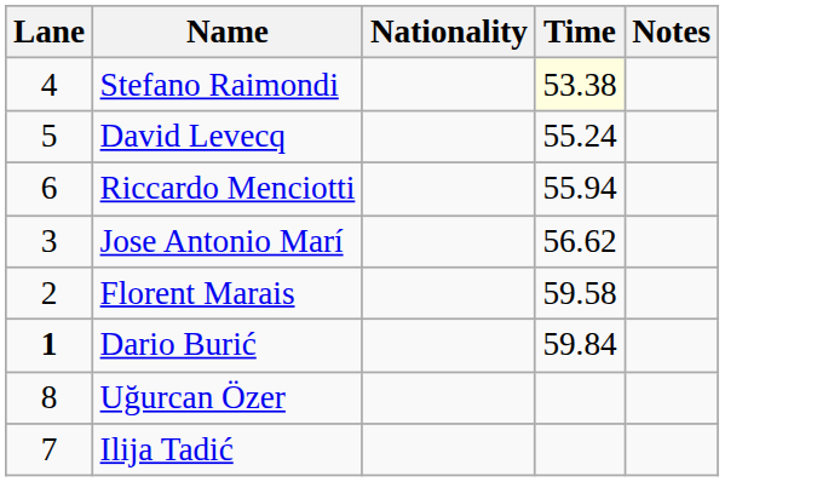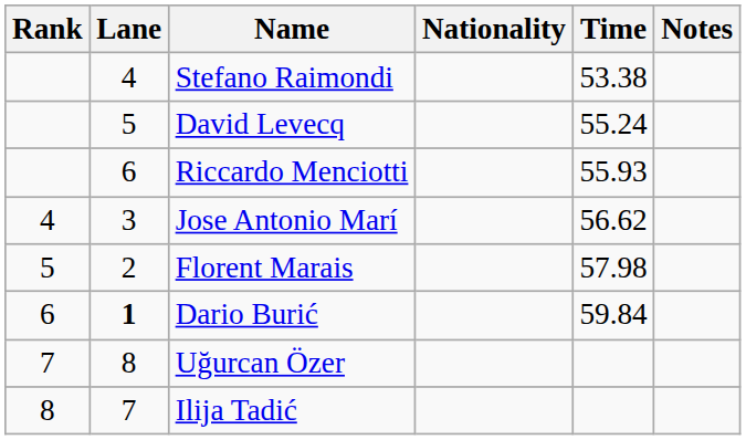+ column: Rank | 4 | 5 | 6 | 7 | 8
Stefano Raimondi | Time: lightyellow background -> no background
Riccardo Menciotti | Time: 55.94 -> 55.93
Florent Marais | Time: 59.58 -> 57.98
